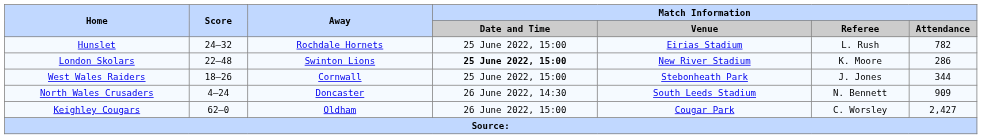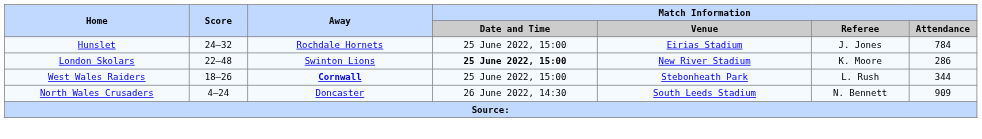Hunslet | Match Information / Referee: L. Rush -> J. Jones
Hunslet | Match Information / Attendance: 782 -> 784
West Wales Raiders | Away: normal -> bold
West Wales Raiders | Match Information / Referee: J. Jones -> L. Rush
- row: Keighley Cougars | 62–0 | Oldham | 26 June 2022, 15:00 | Cougar Park | C. Worsley | 2,427
